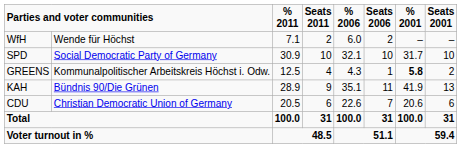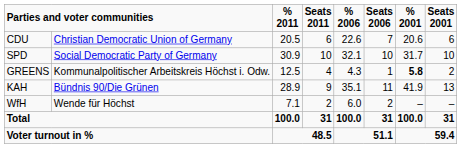rows swapped: CDU <-> WfH
